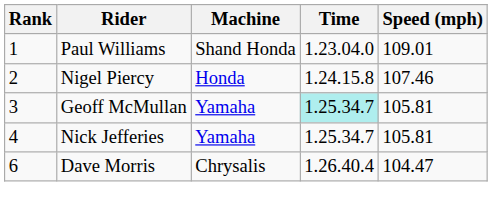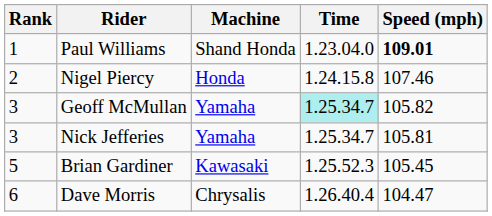Paul Williams | Speed (mph): normal -> bold
Geoff McMullan | Speed (mph): 105.81 -> 105.82
Nick Jefferies | Rank: 4 -> 3
+ row: 5 | Brian Gardiner | Kawasaki | 1.25.52.3 | 105.45
